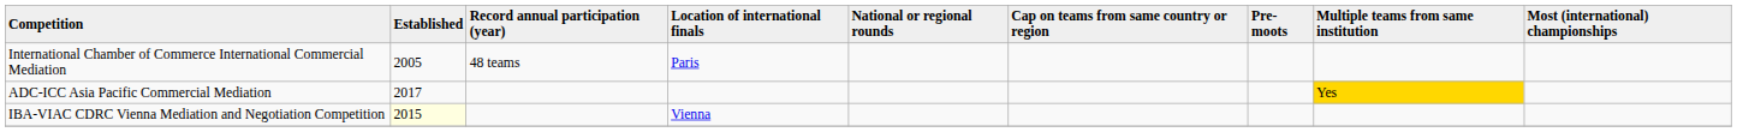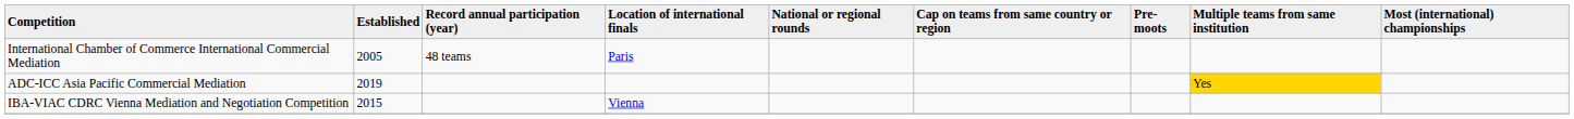ADC-ICC Asia Pacific Commercial Mediation | Established: 2017 -> 2019
IBA-VIAC CDRC Vienna Mediation and Negotiation Competition | Established: lightyellow background -> no background
